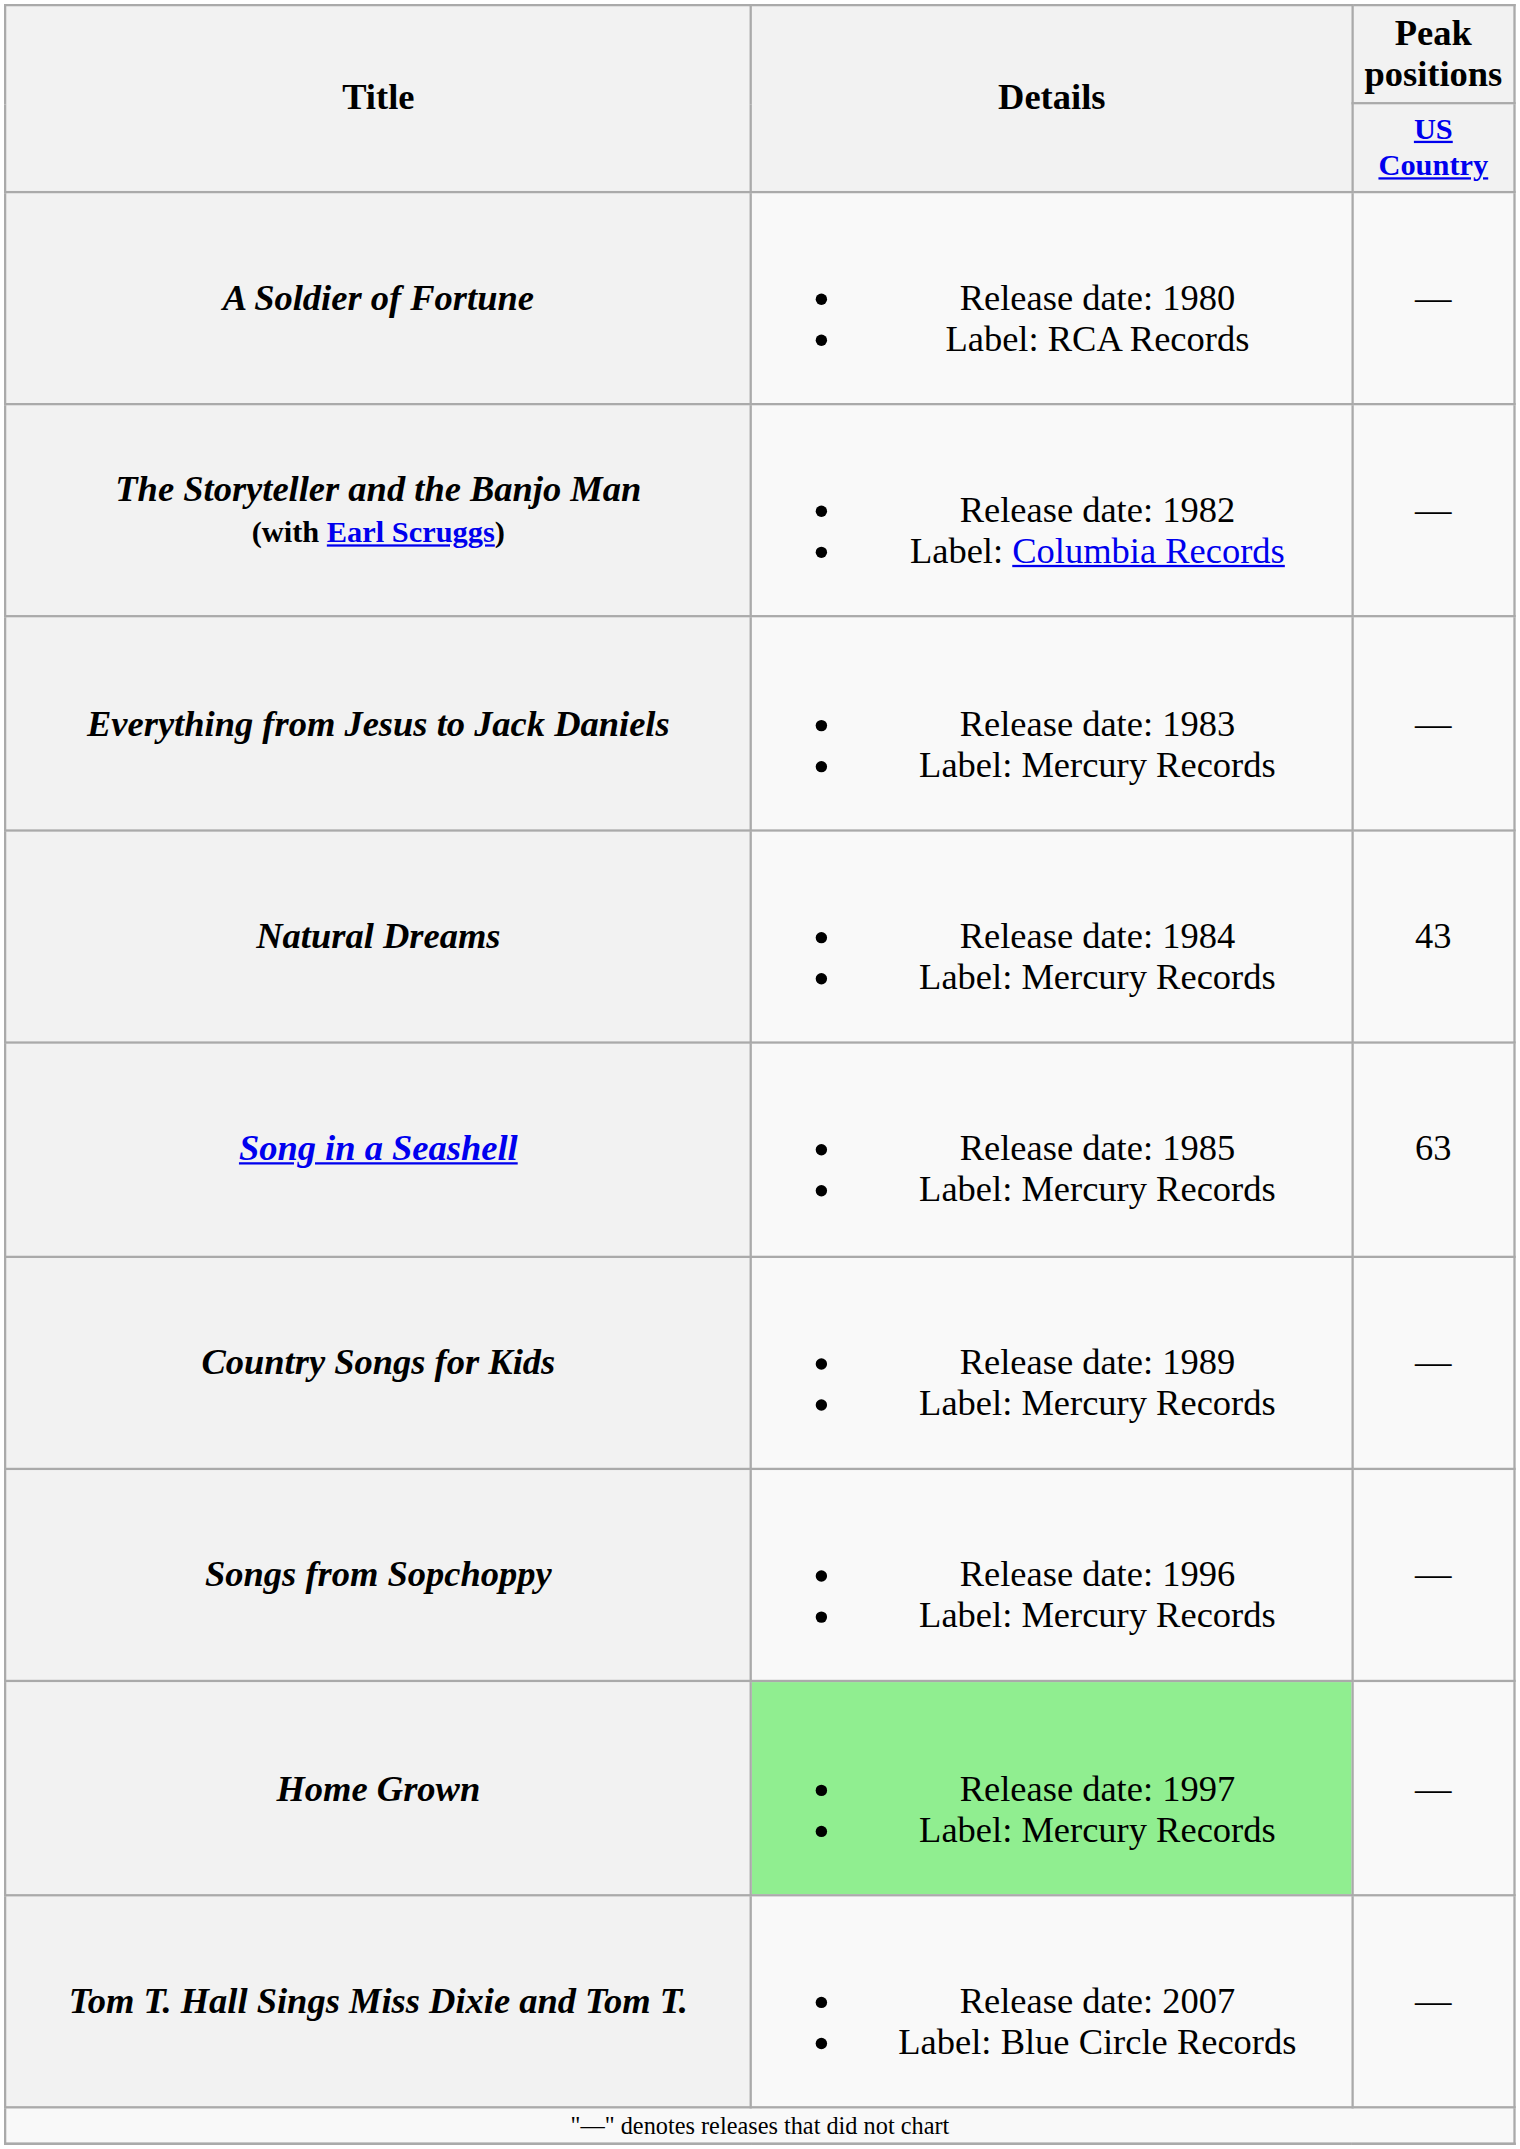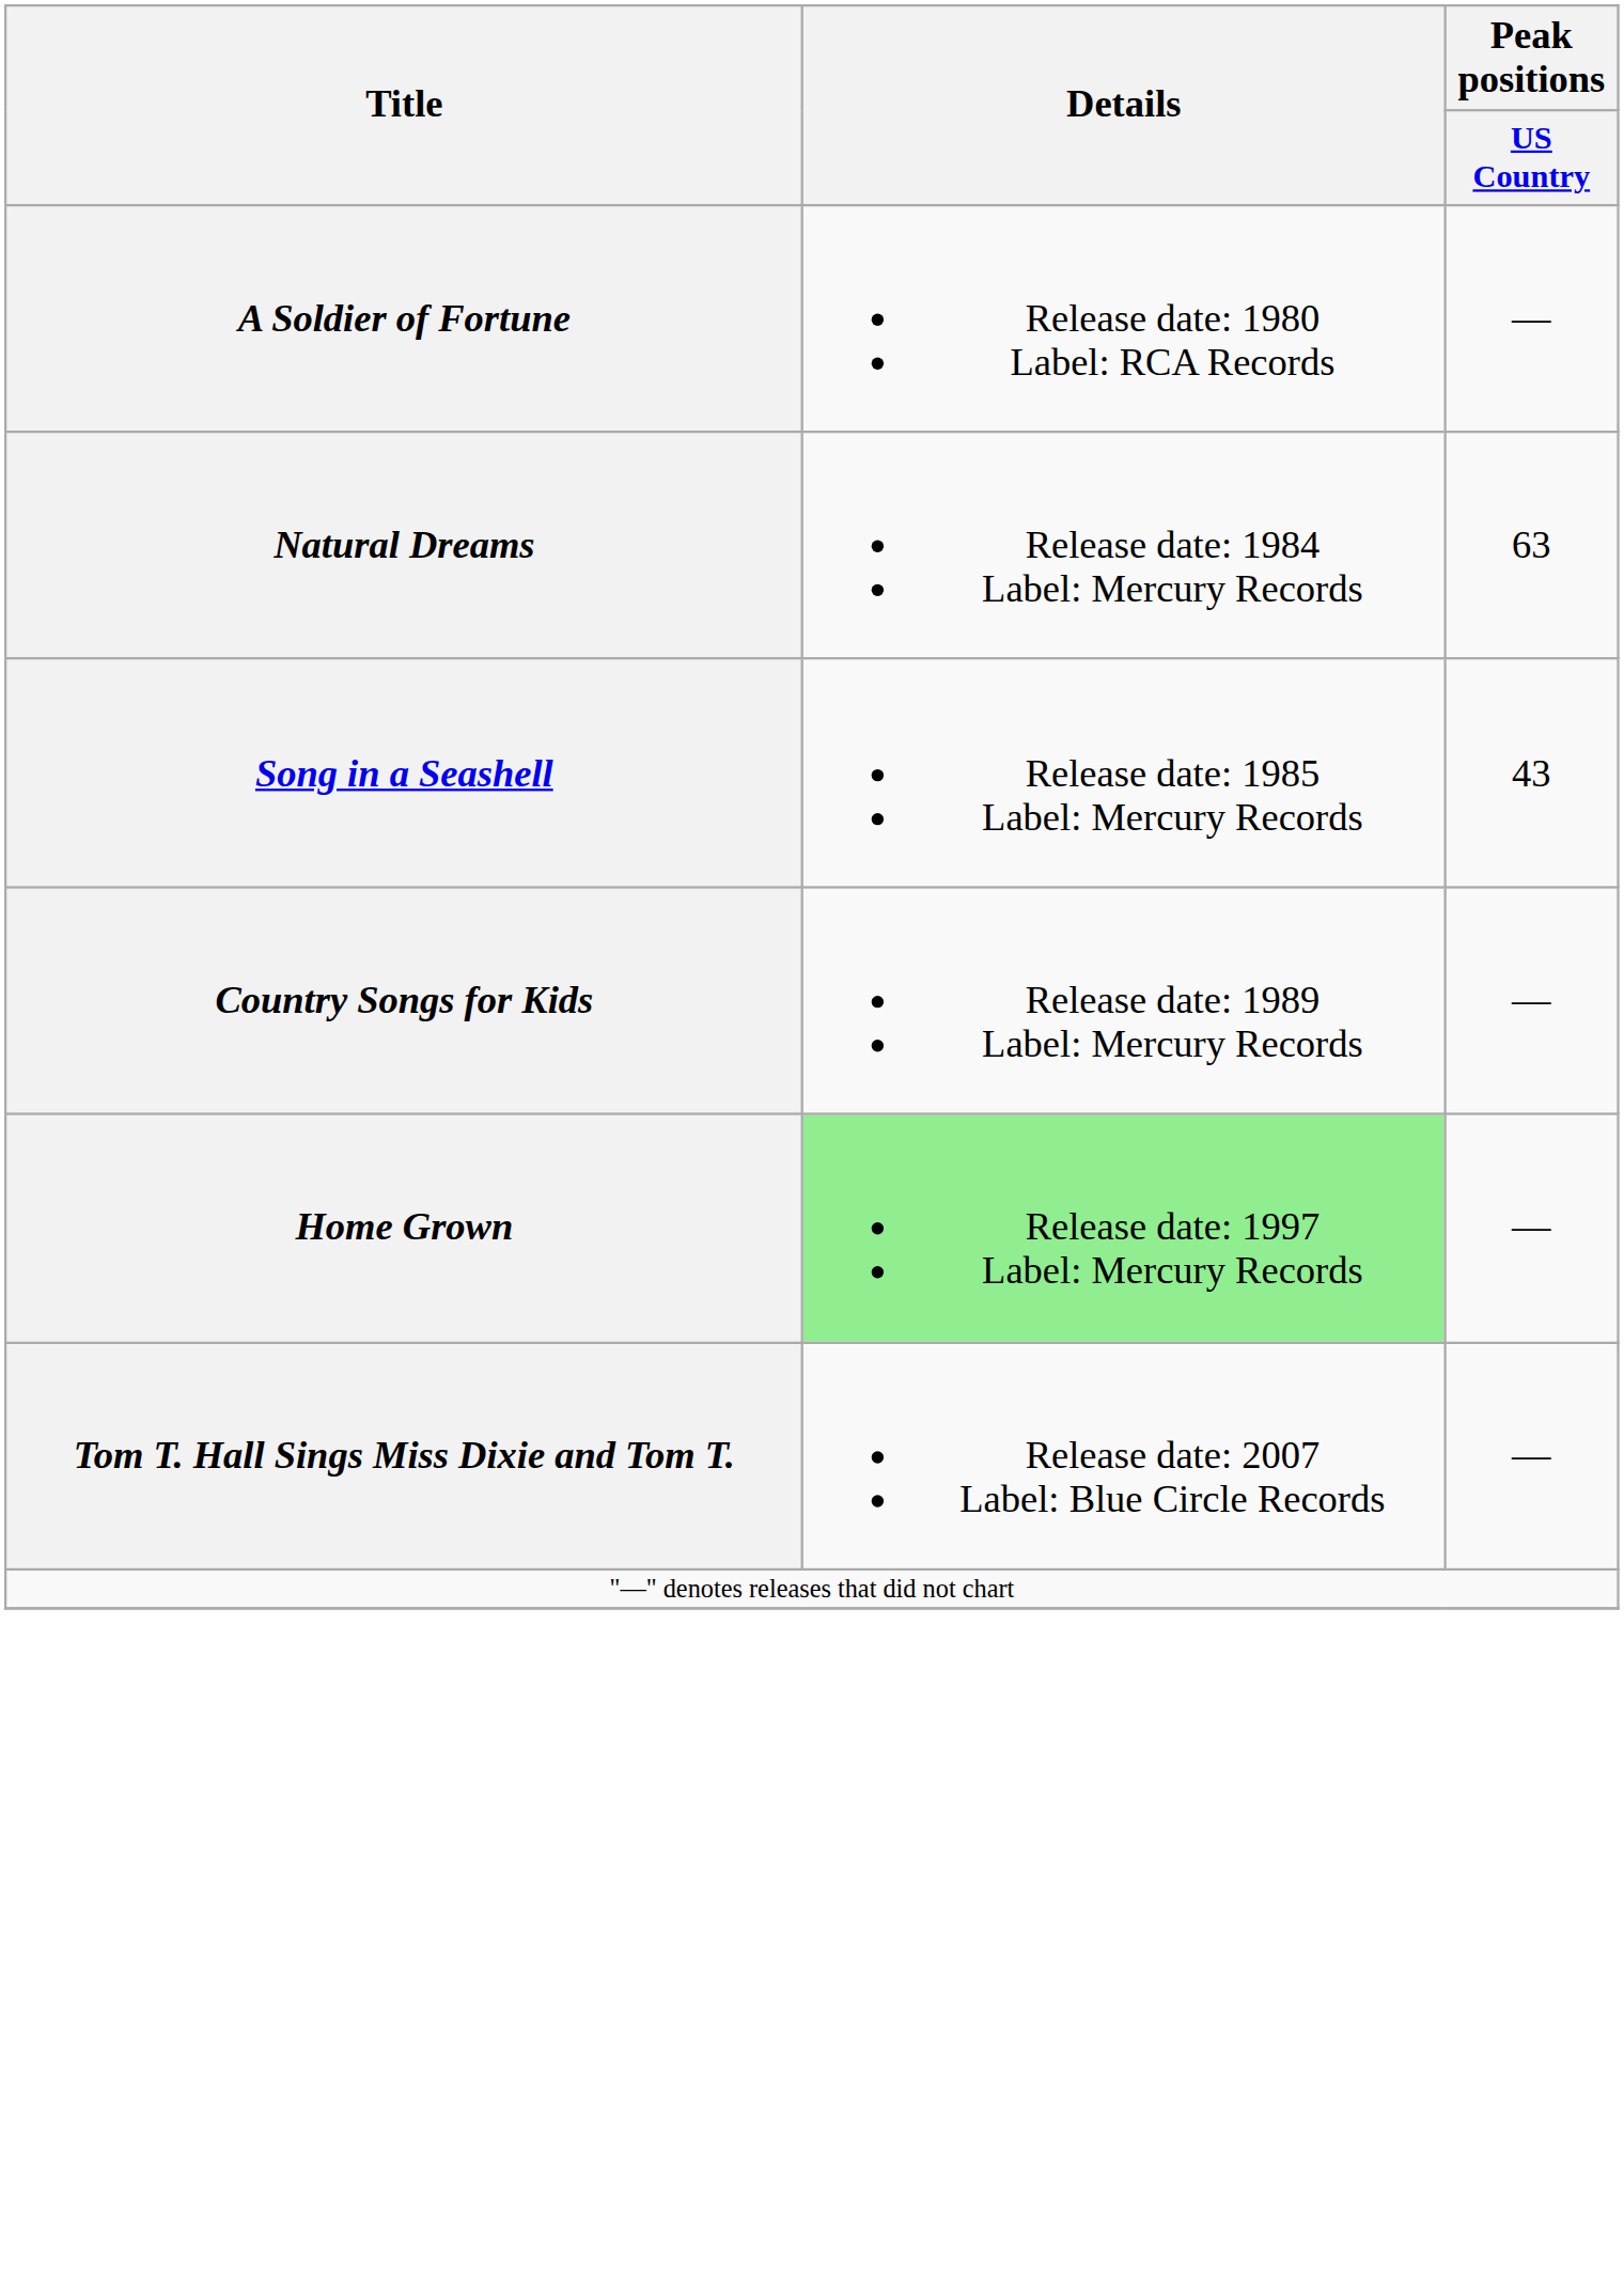- row: The Storyteller and the Banjo Man (with Earl Scruggs) | Release date: 1982 Label: Columbia Records | —
- row: Everything from Jesus to Jack Daniels | Release date: 1983 Label: Mercury Records | —
Natural Dreams | Peak positions / US Country: 43 -> 63
Song in a Seashell | Peak positions / US Country: 63 -> 43
- row: Songs from Sopchoppy | Release date: 1996 Label: Mercury Records | —
